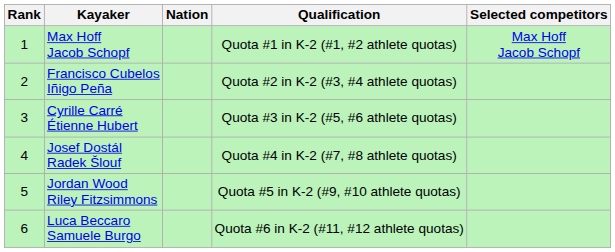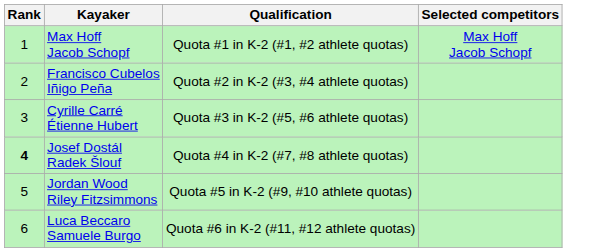- column: Nation
Josef Dostál Radek Šlouf | Rank: normal -> bold
